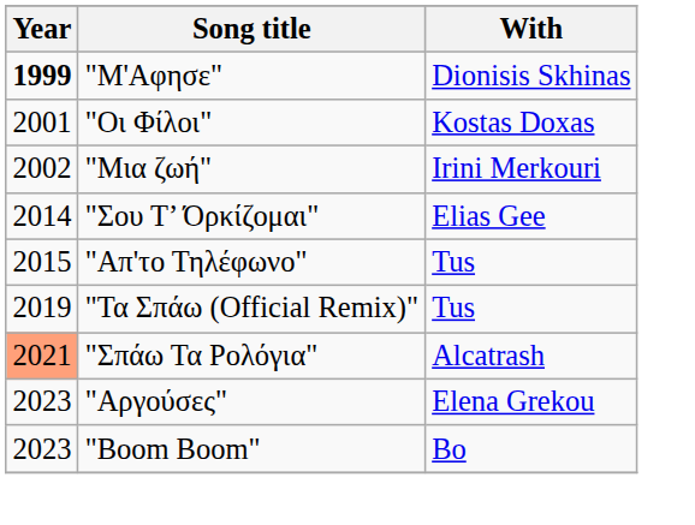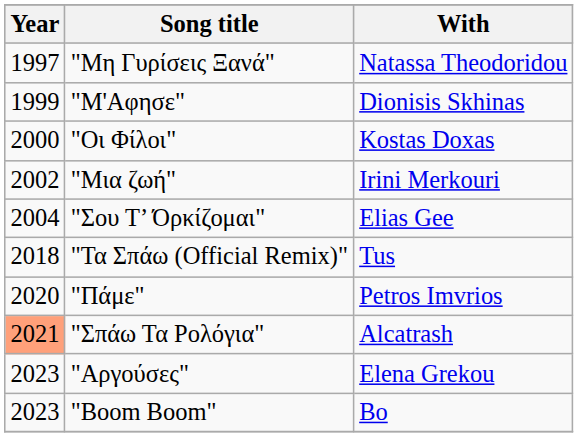+ row: 1997 | "Μη Γυρίσεις Ξανά" | Natassa Theodoridou
"Μ'Αφησε" | Year: bold -> normal
"Οι Φίλοι" | Year: 2001 -> 2000
"Σου Τ’ Όρκίζομαι" | Year: 2014 -> 2004
- row: 2015 | "Απ'το Τηλέφωνο" | Tus
"Τα Σπάω (Official Remix)" | Year: 2019 -> 2018
+ row: 2020 | "Πάμε" | Petros Imvrios
